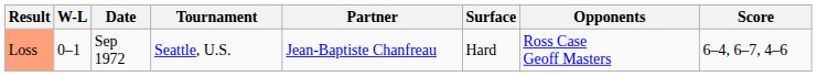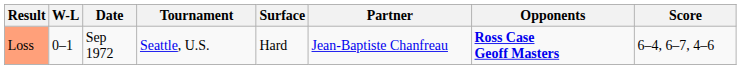columns swapped: Surface <-> Partner
Loss | Opponents: normal -> bold
